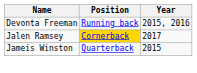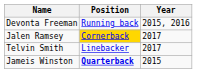+ row: Telvin Smith | Linebacker | 2017
Jameis Winston | Position: normal -> bold
